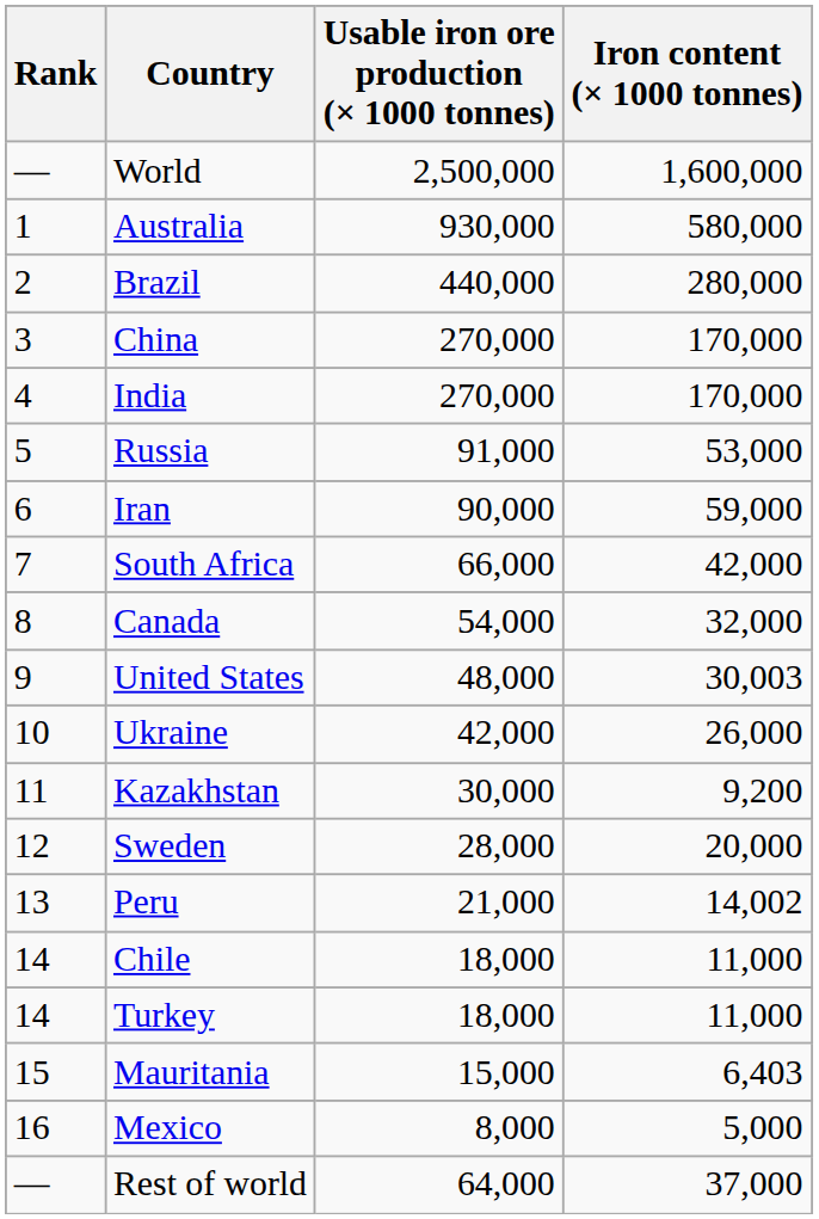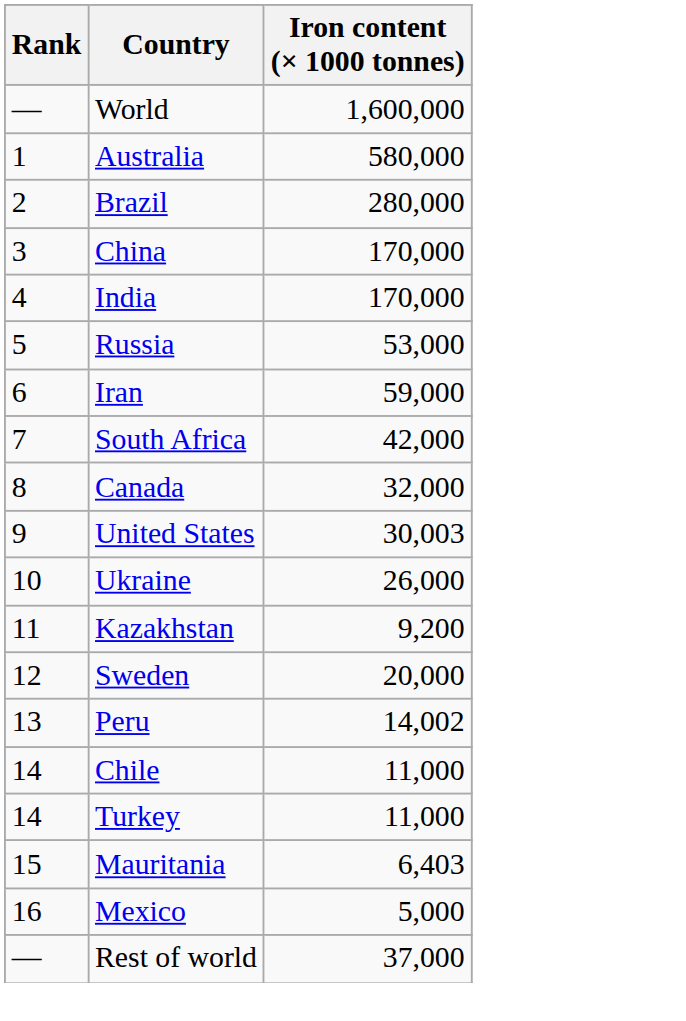- column: Usable iron ore production (× 1000 tonnes) | 2,500,000 | 930,000 | 440,000 | 270,000 | 270,000 | 91,000 | 90,000 | 66,000 | 54,000 | 48,000 | 42,000 | 30,000 | 28,000 | 21,000 | 18,000 | 18,000 | 15,000 | 8,000 | 64,000
